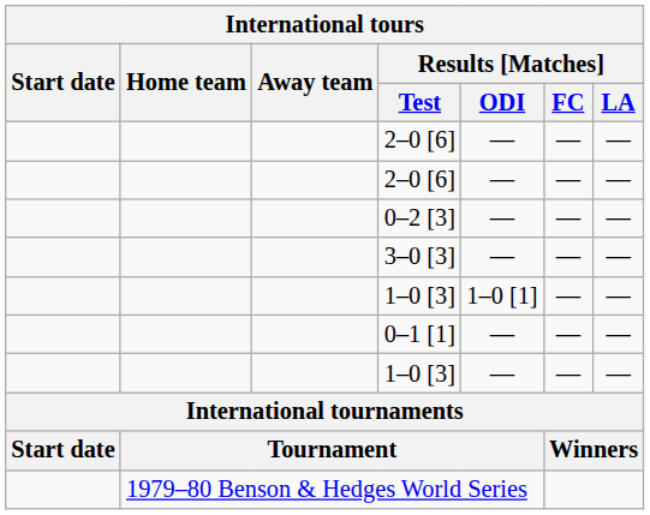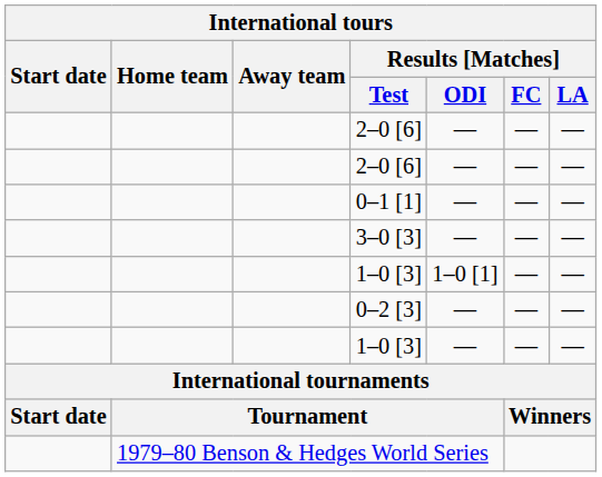rows swapped: 0–2 [3] <-> 0–1 [1]
